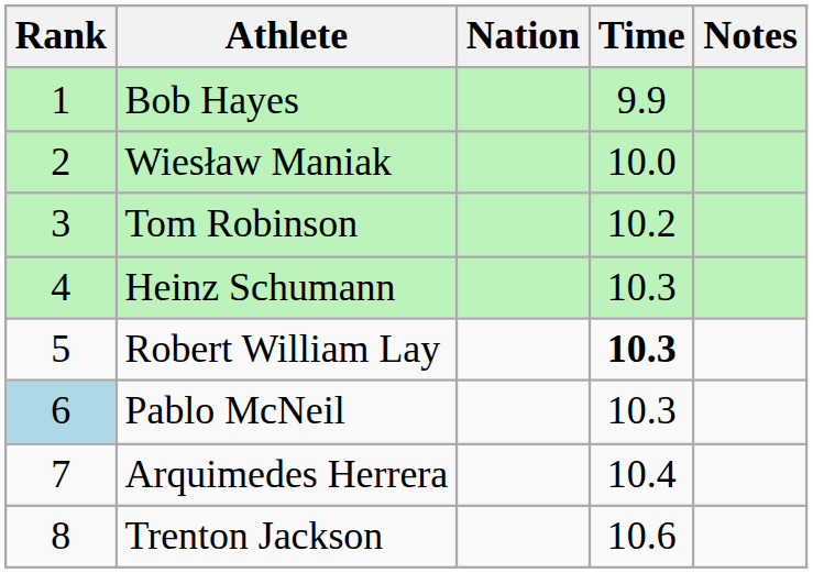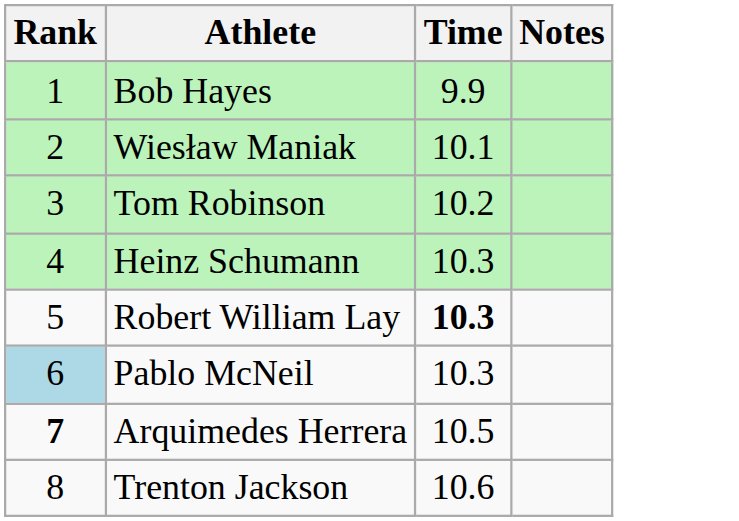- column: Nation
Wiesław Maniak | Time: 10.0 -> 10.1
Arquimedes Herrera | Rank: normal -> bold
Arquimedes Herrera | Time: 10.4 -> 10.5
